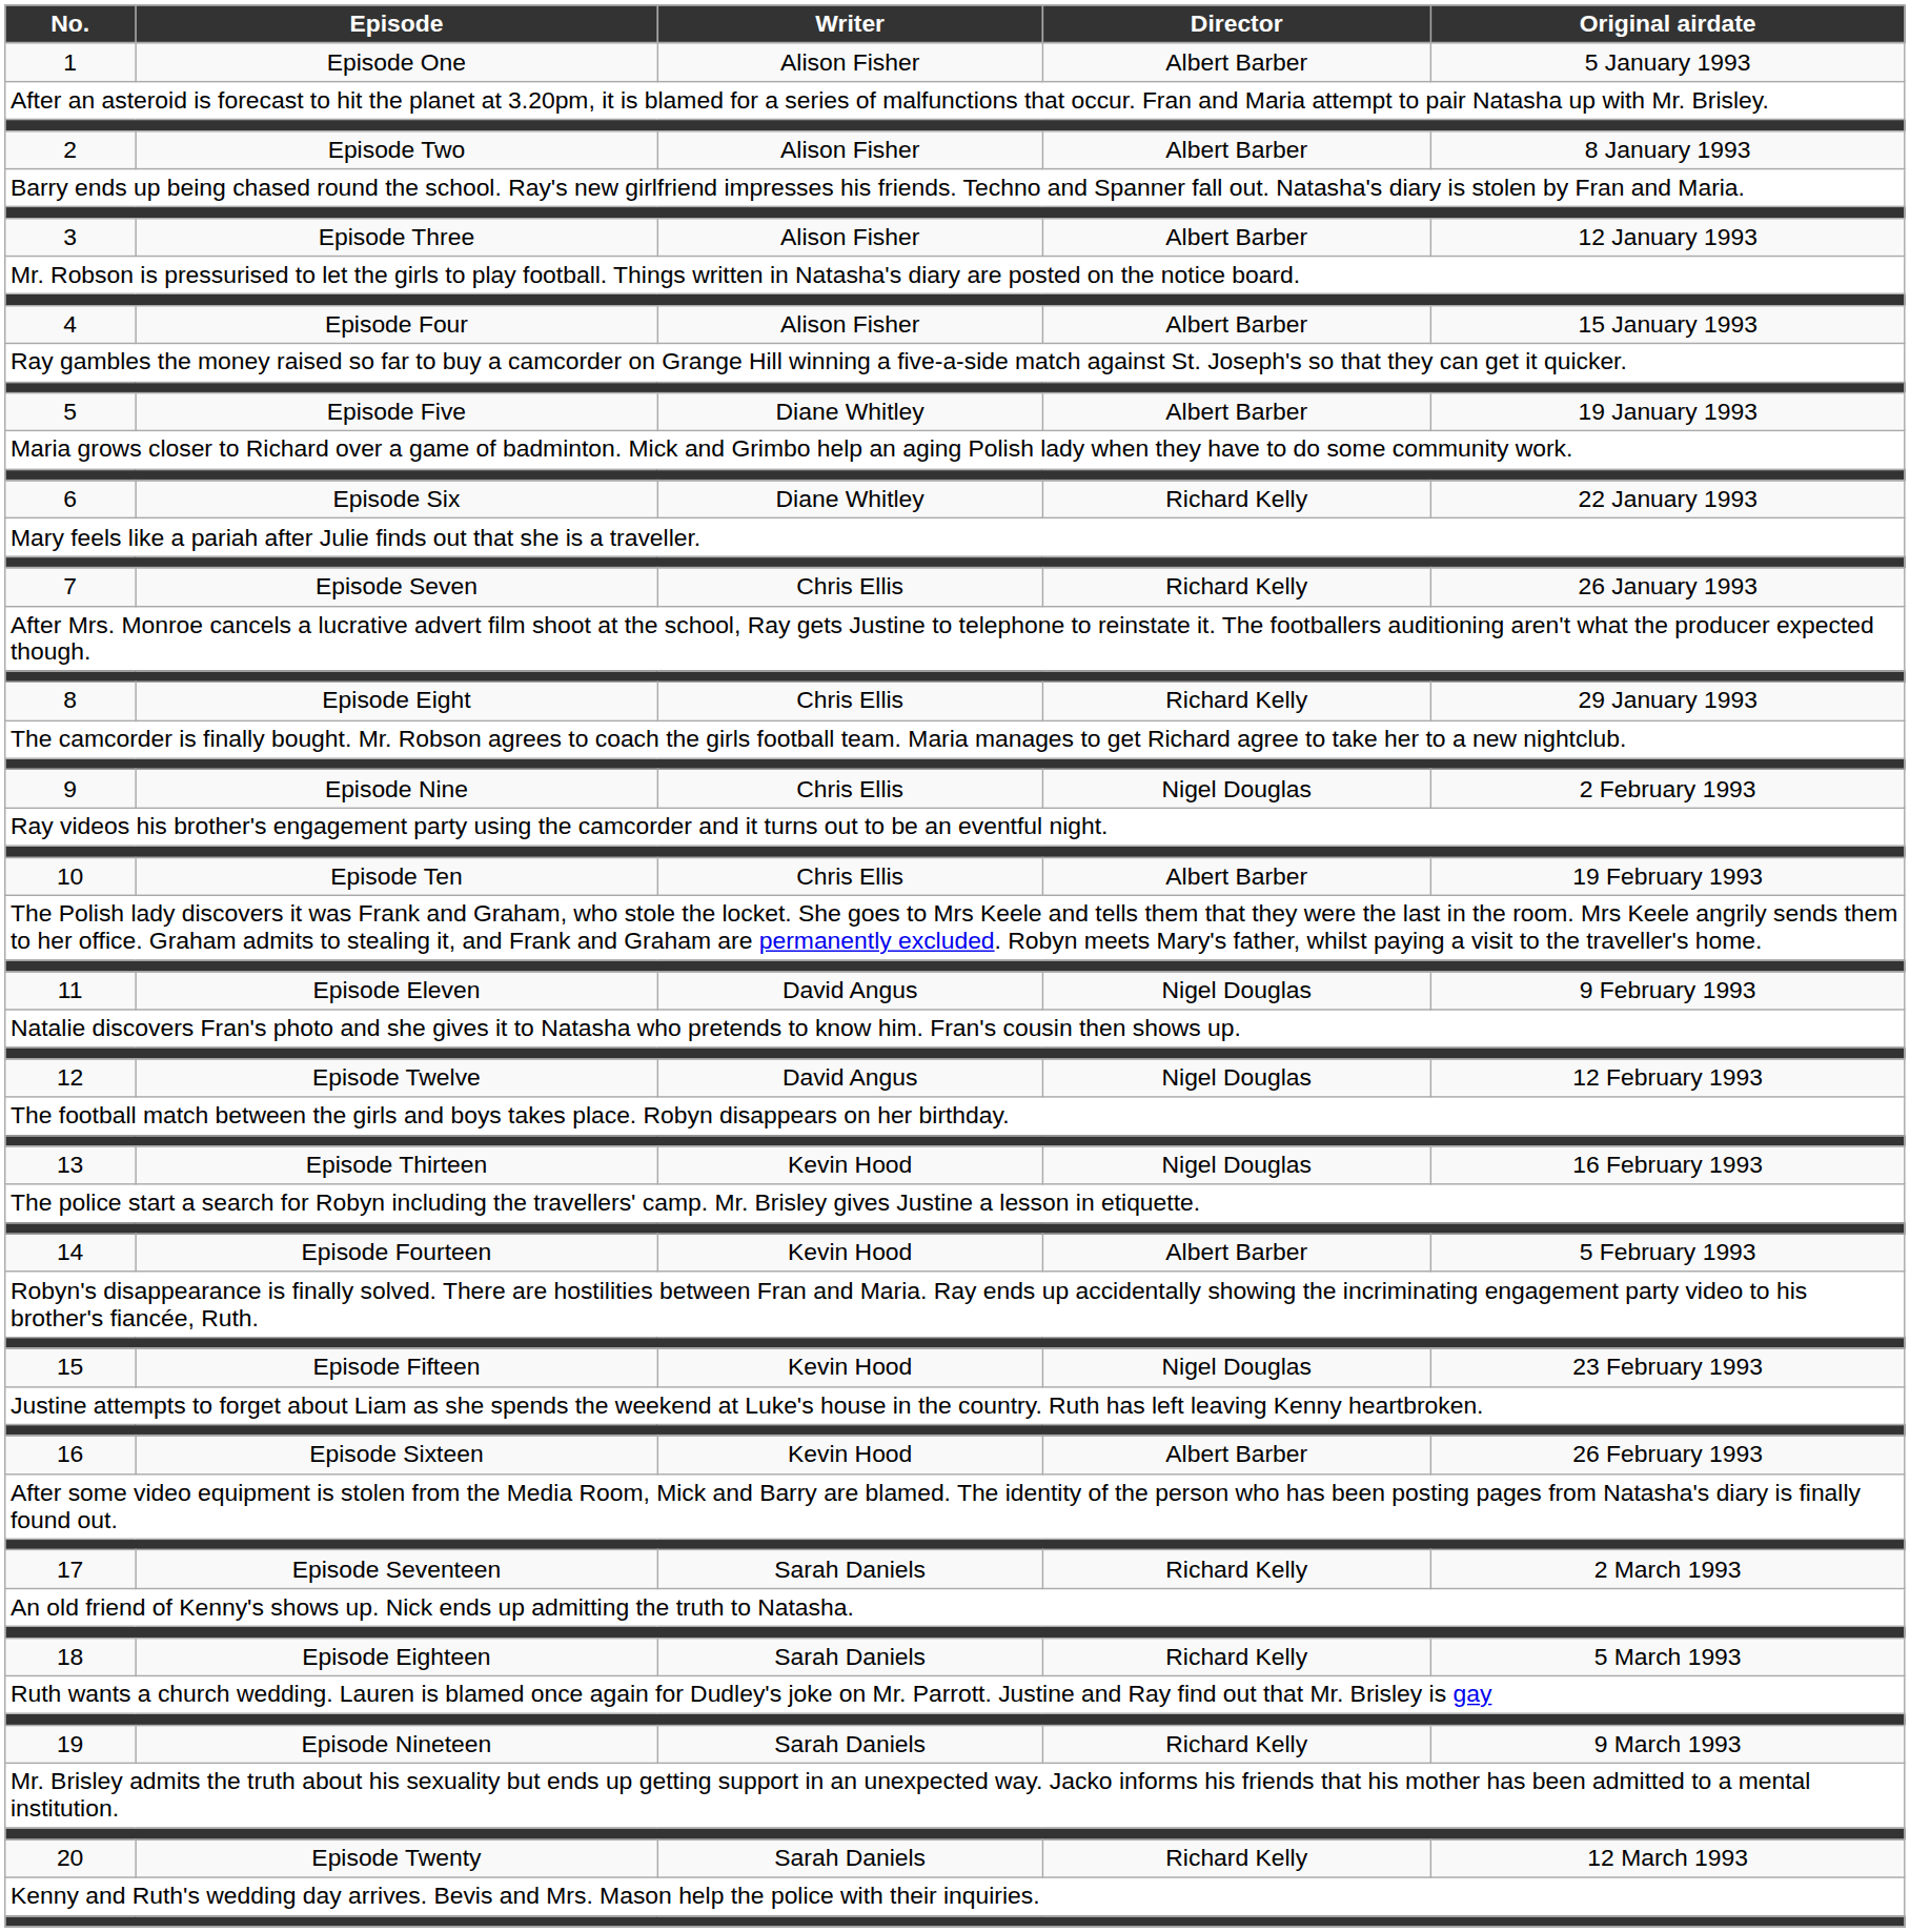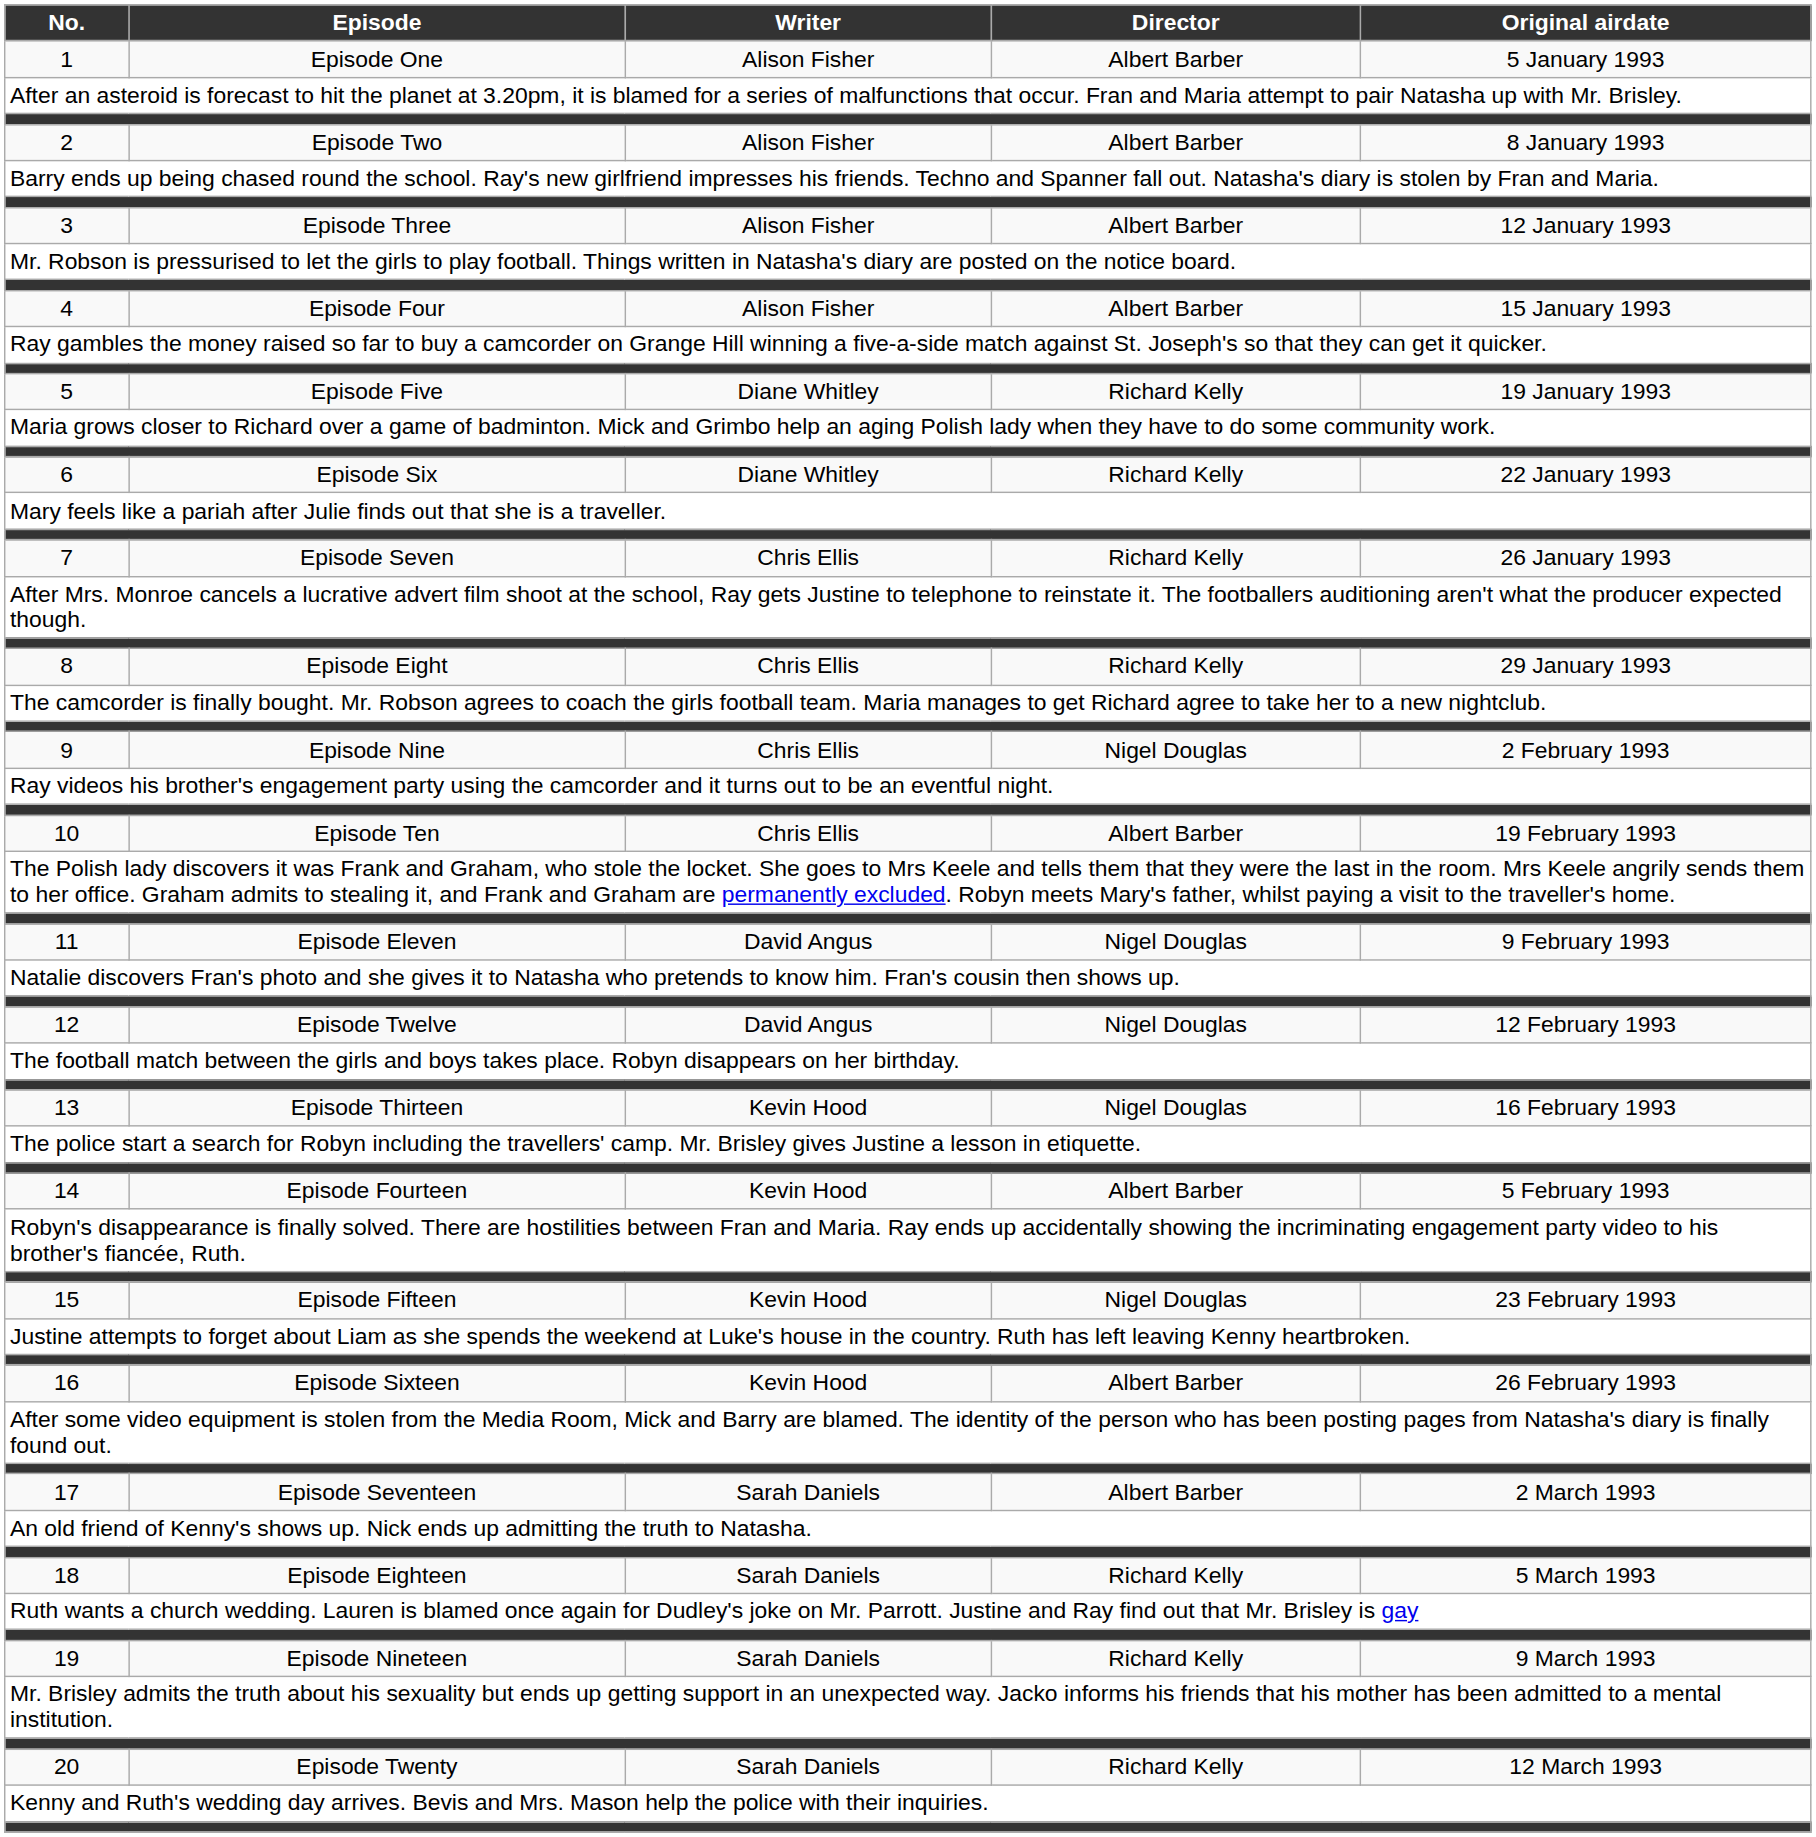5 | Director: Albert Barber -> Richard Kelly
17 | Director: Richard Kelly -> Albert Barber
